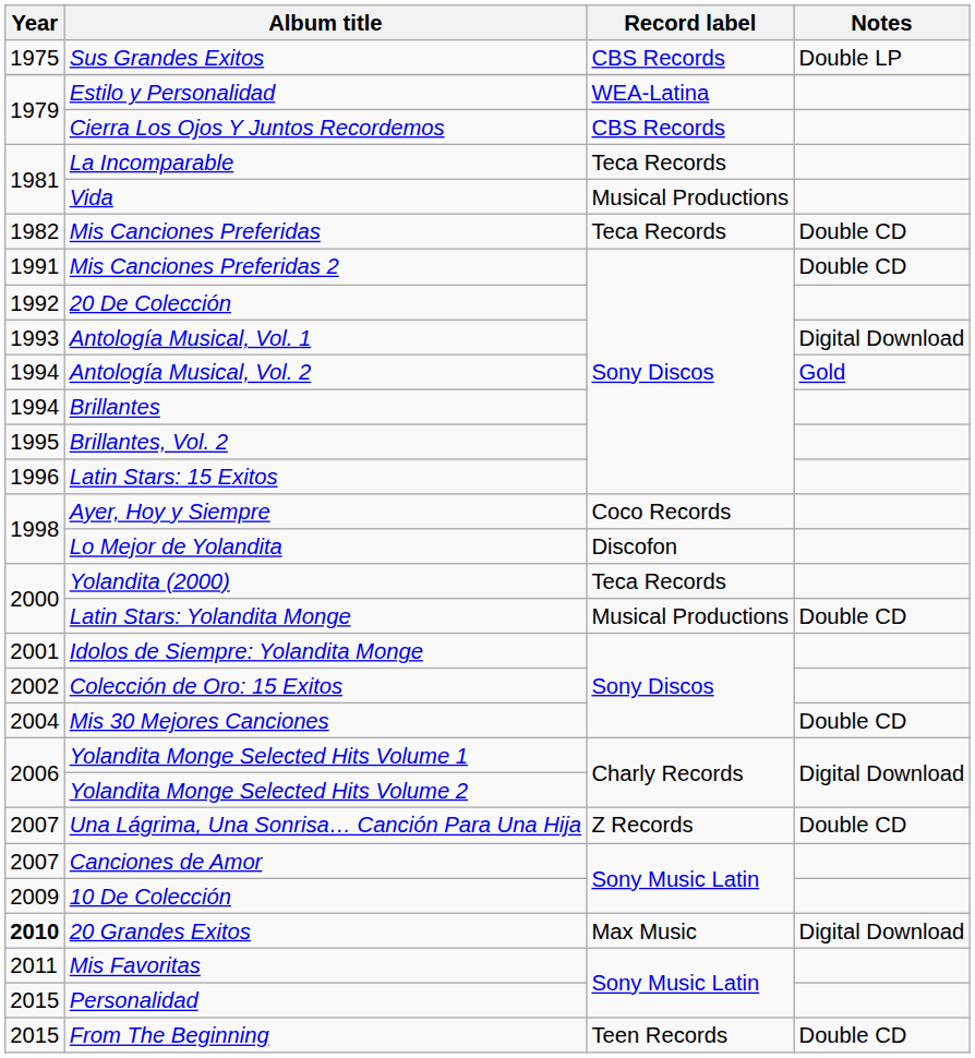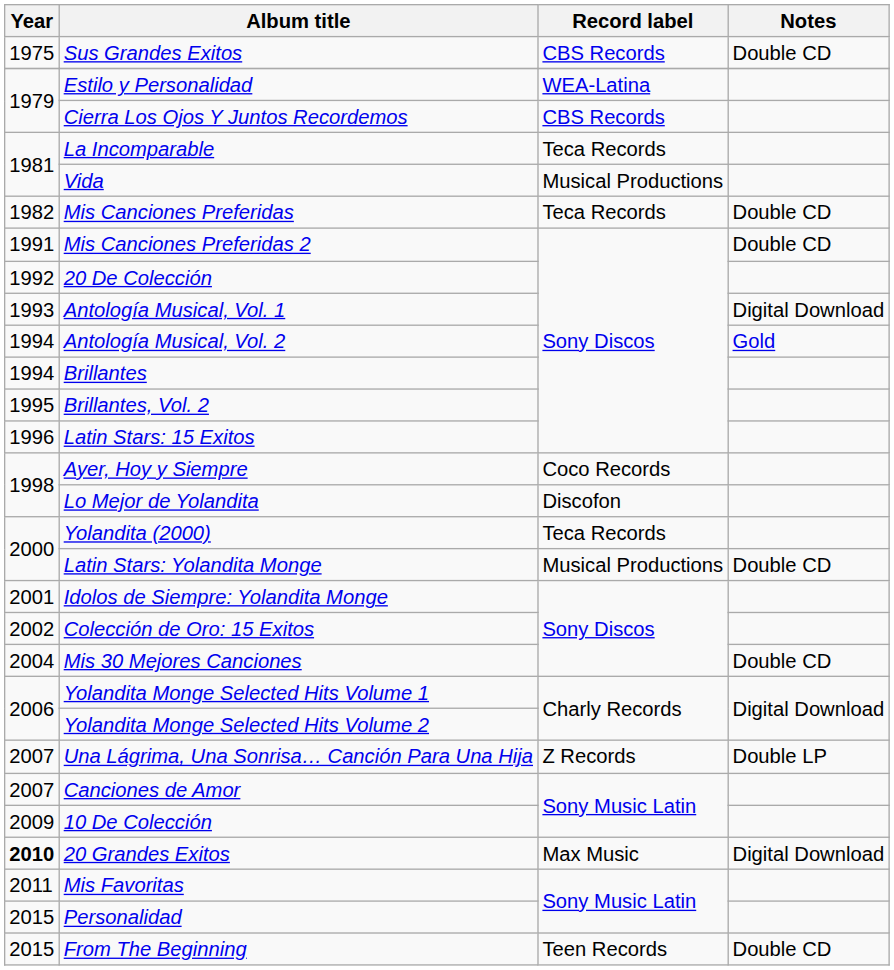Sus Grandes Exitos | Notes: Double LP -> Double CD
Una Lágrima, Una Sonrisa… Canción Para Una Hija | Notes: Double CD -> Double LP
